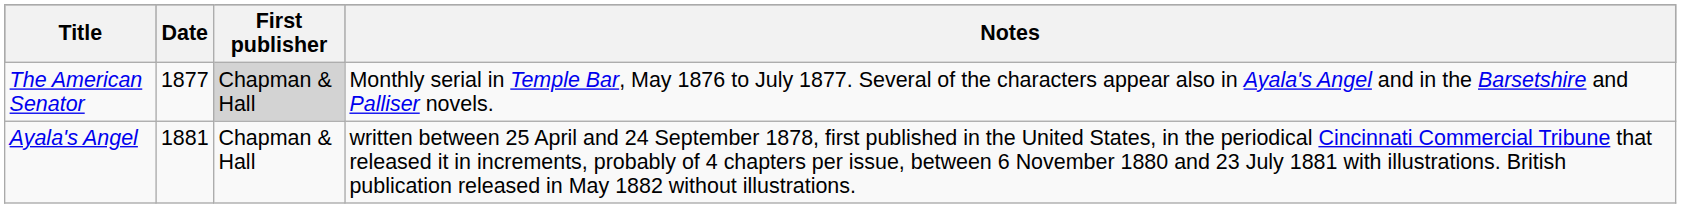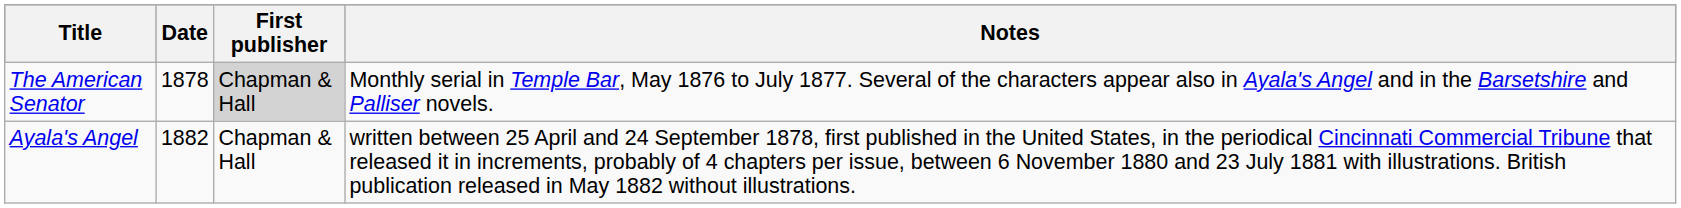The American Senator | Date: 1877 -> 1878
Ayala's Angel | Date: 1881 -> 1882
